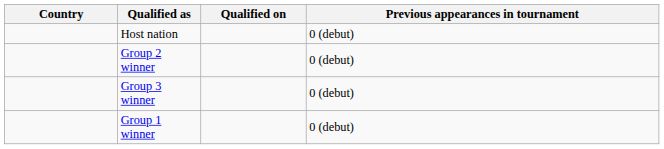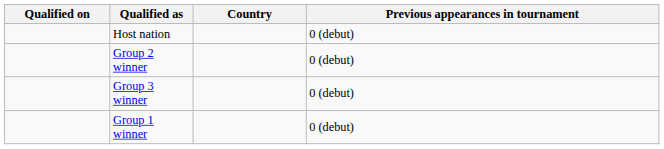columns swapped: Country <-> Qualified on
